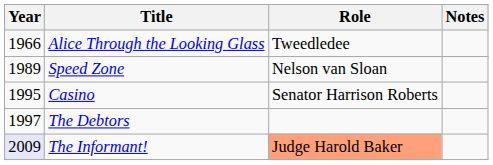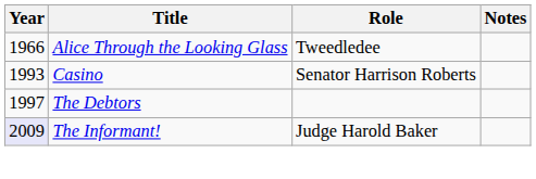- row: 1989 | Speed Zone | Nelson van Sloan
Casino | Year: 1995 -> 1993
The Informant! | Role: lightsalmon background -> no background
